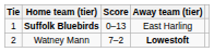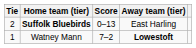Suffolk Bluebirds | Tie: 1 -> 2
Watney Mann | Tie: 2 -> 1
